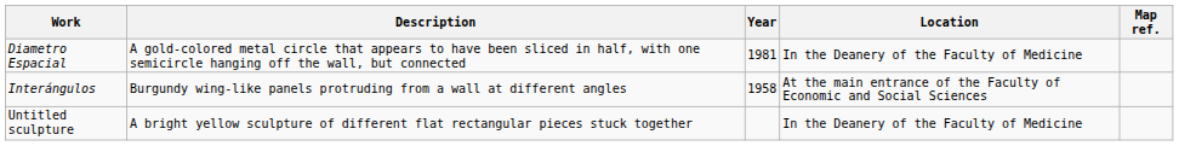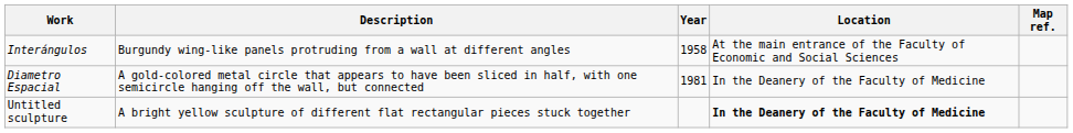rows swapped: Interángulos <-> Diametro Espacial
Untitled sculpture | Location: normal -> bold
